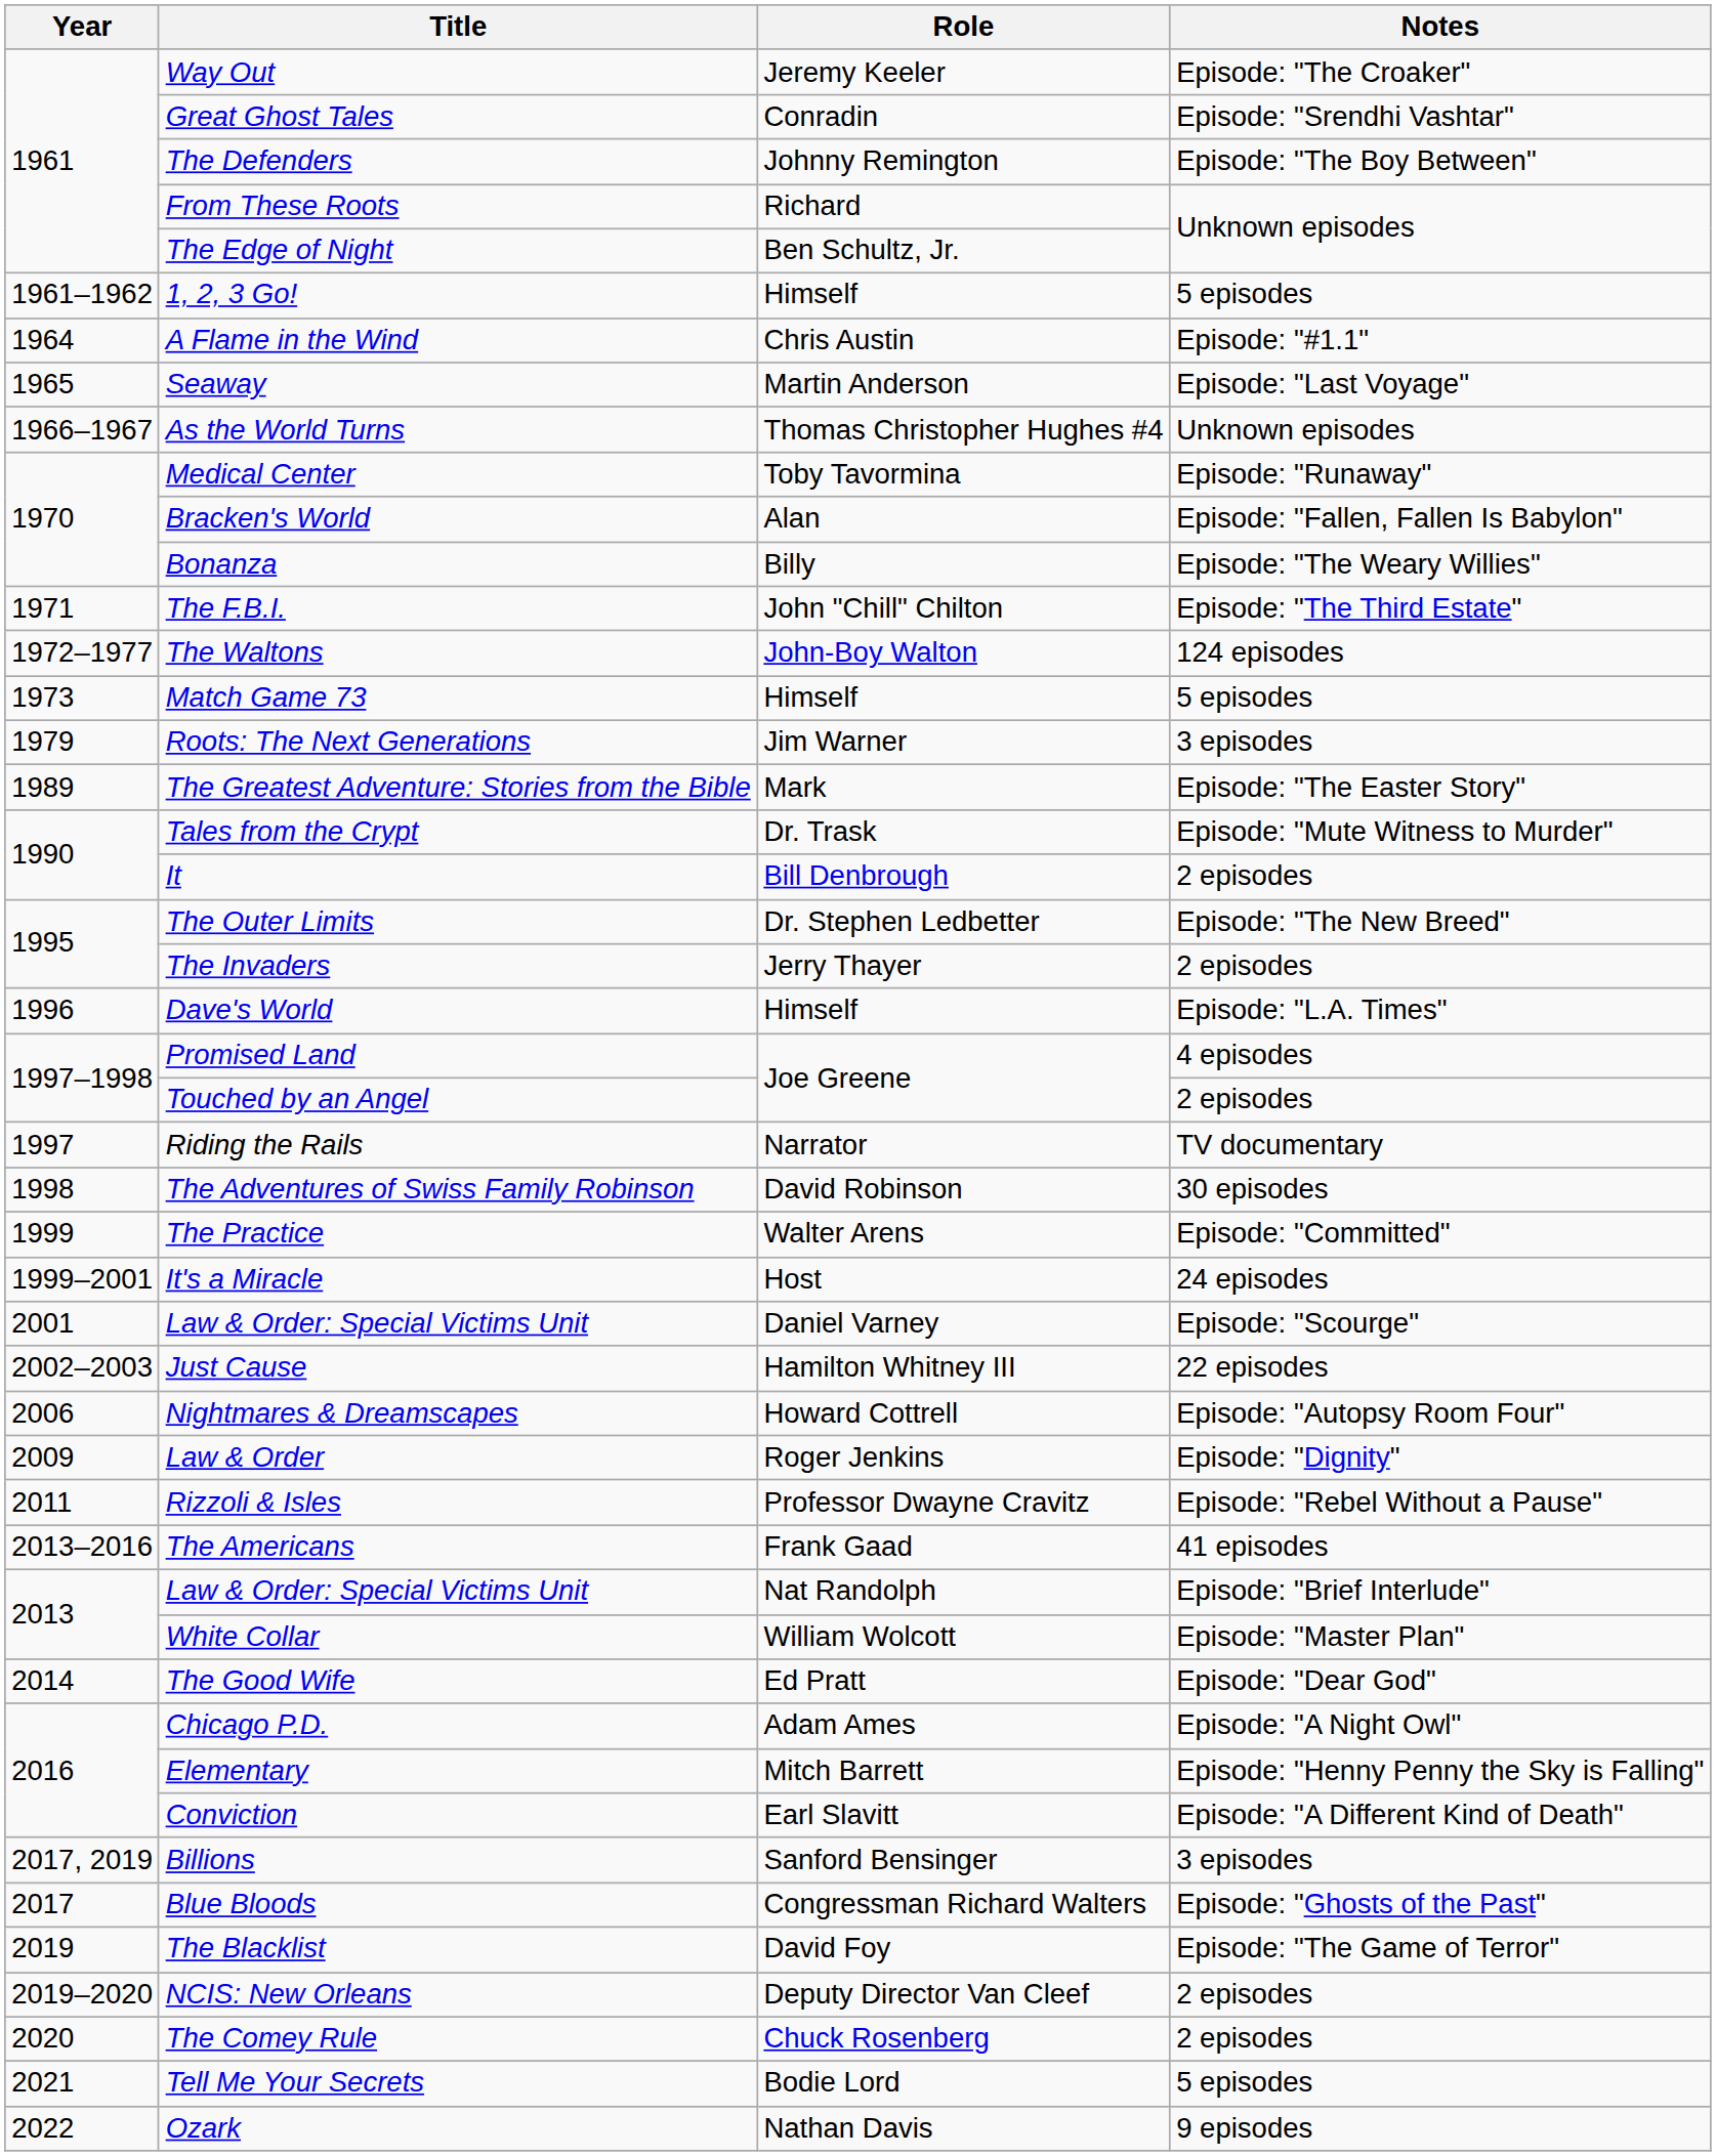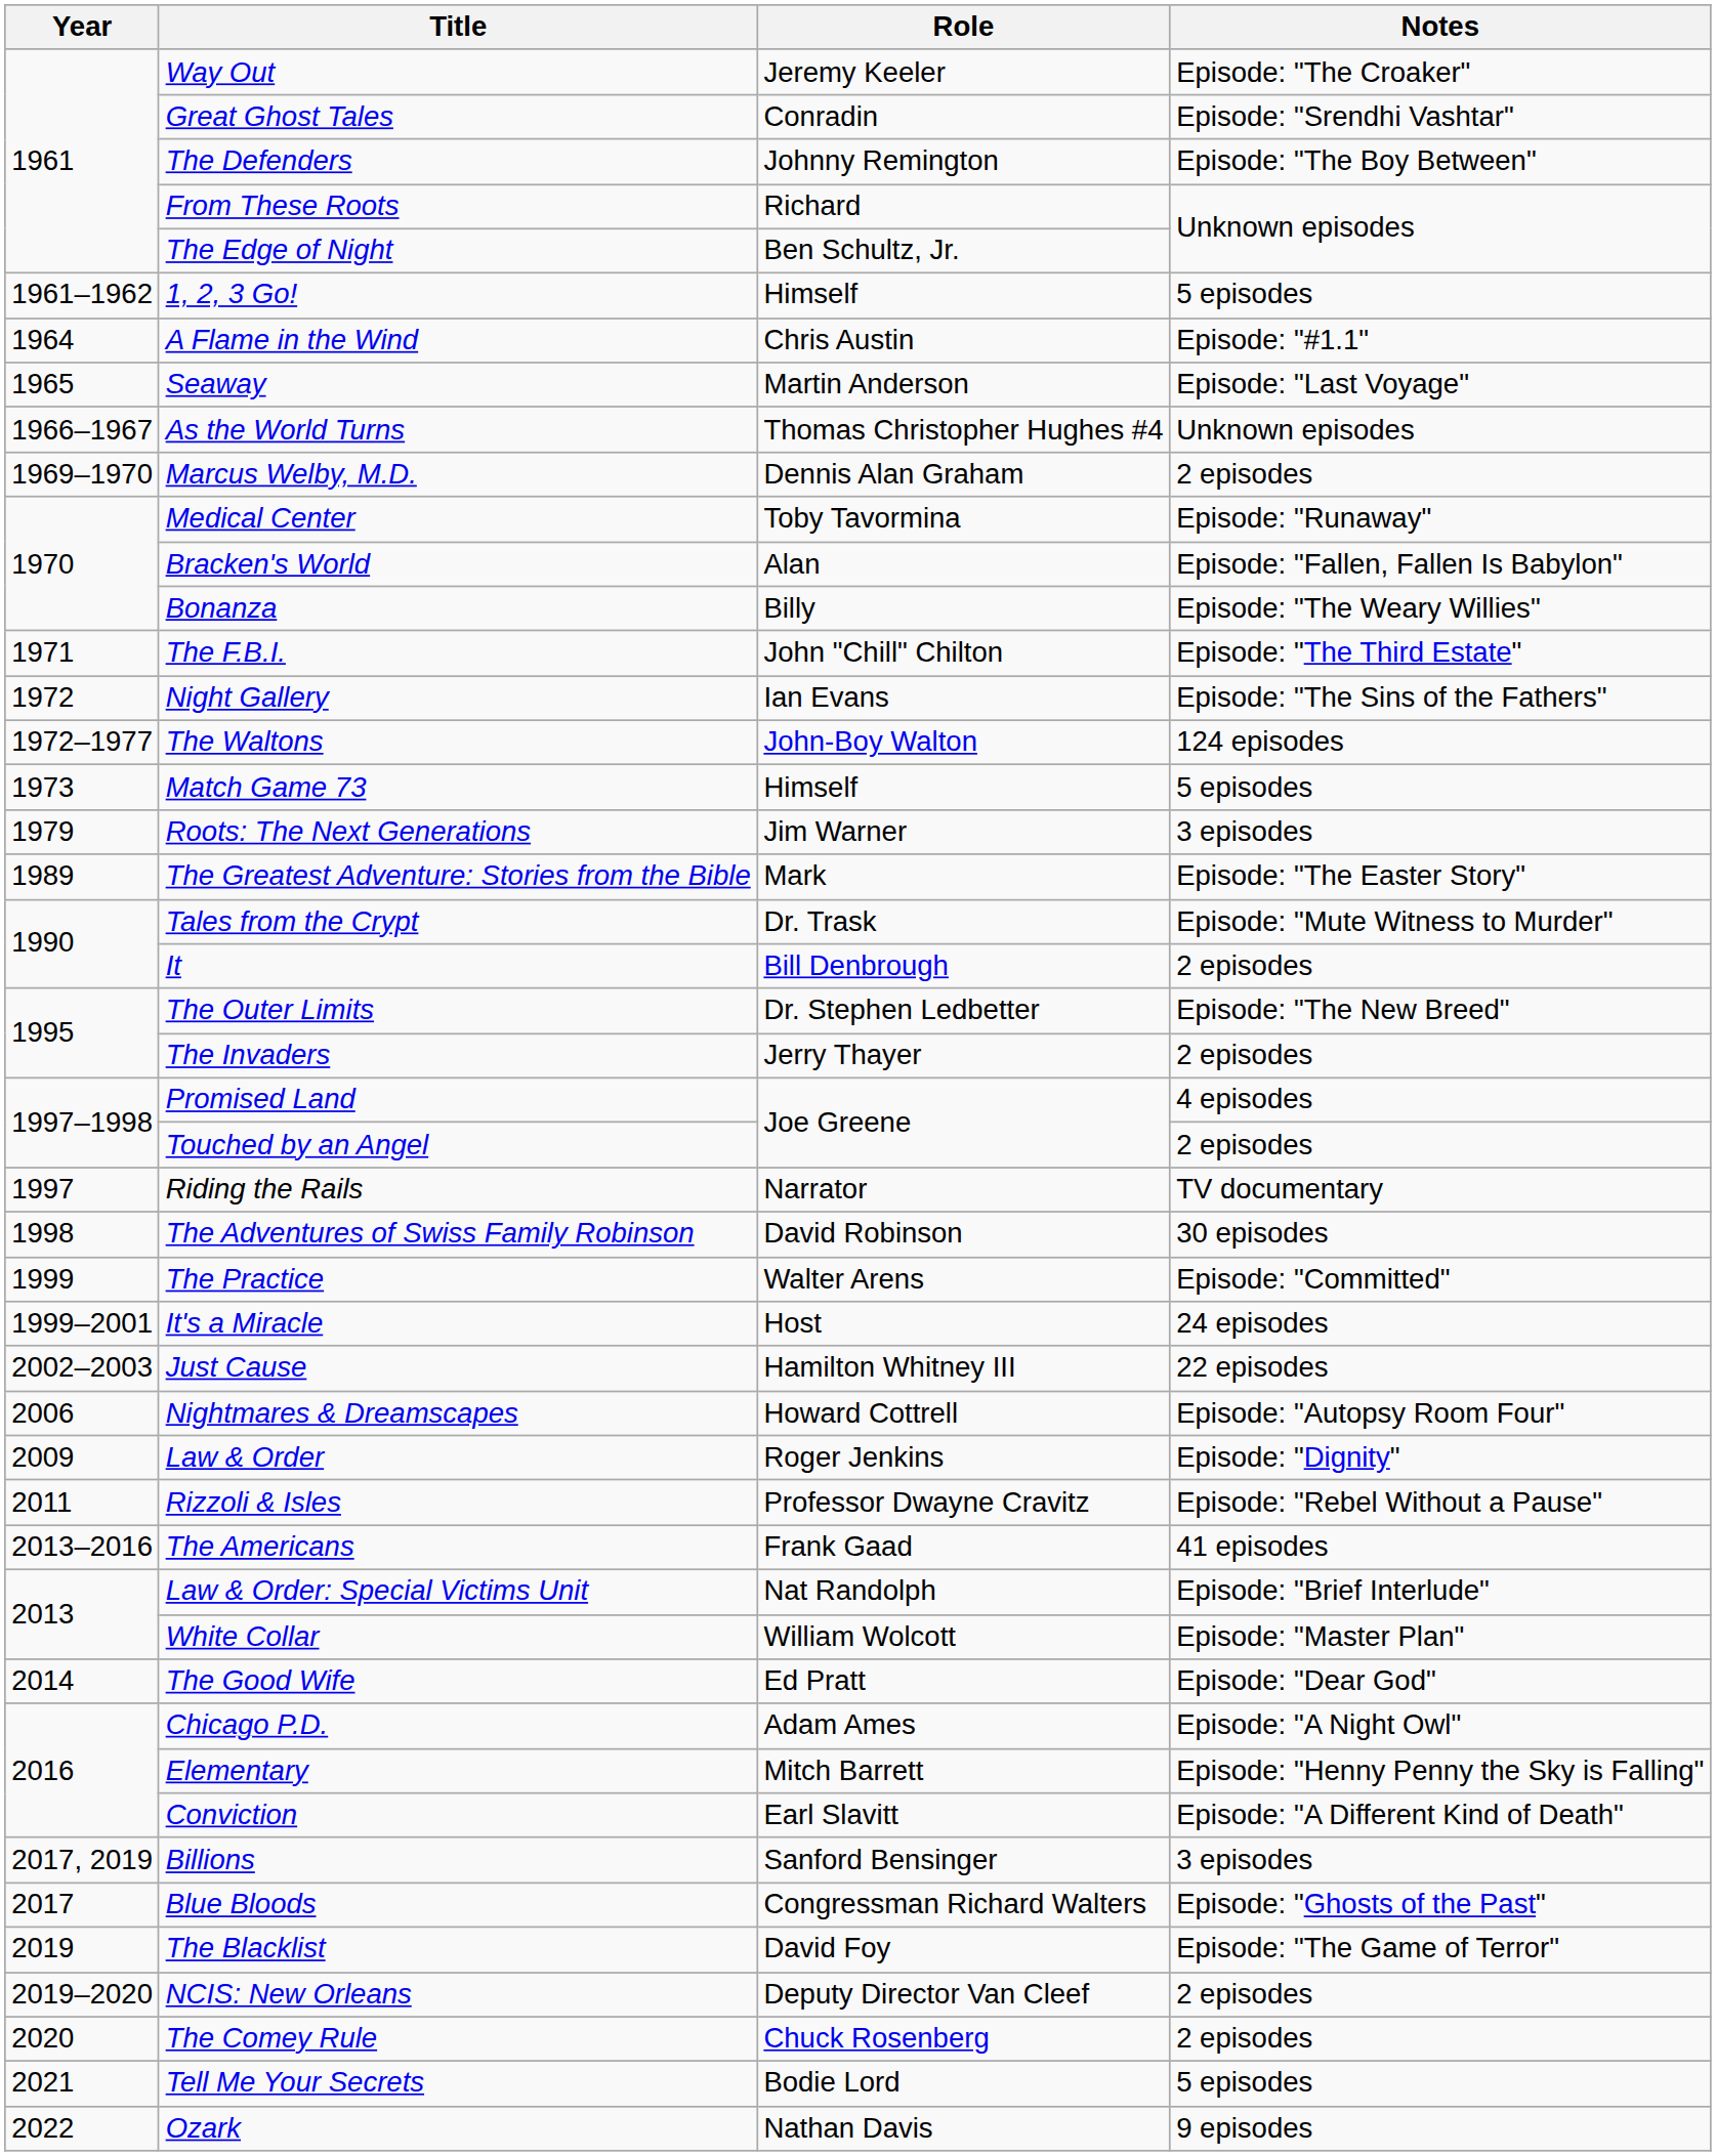+ row: 1969–1970 | Marcus Welby, M.D. | Dennis Alan Graham | 2 episodes
+ row: 1972 | Night Gallery | Ian Evans | Episode: "The Sins of the Fathers"
- row: 1996 | Dave's World | Himself | Episode: "L.A. Times"
- row: 2001 | Law & Order: Special Victims Unit | Daniel Varney | Episode: "Scourge"
